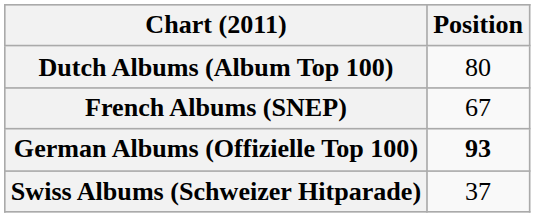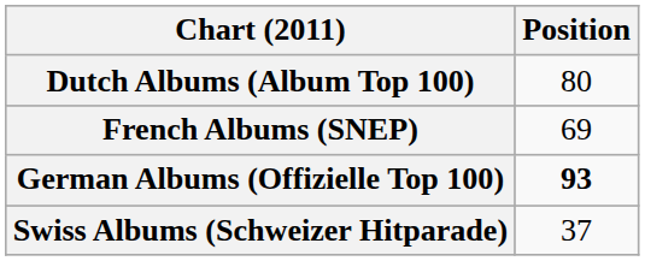French Albums (SNEP) | Position: 67 -> 69
